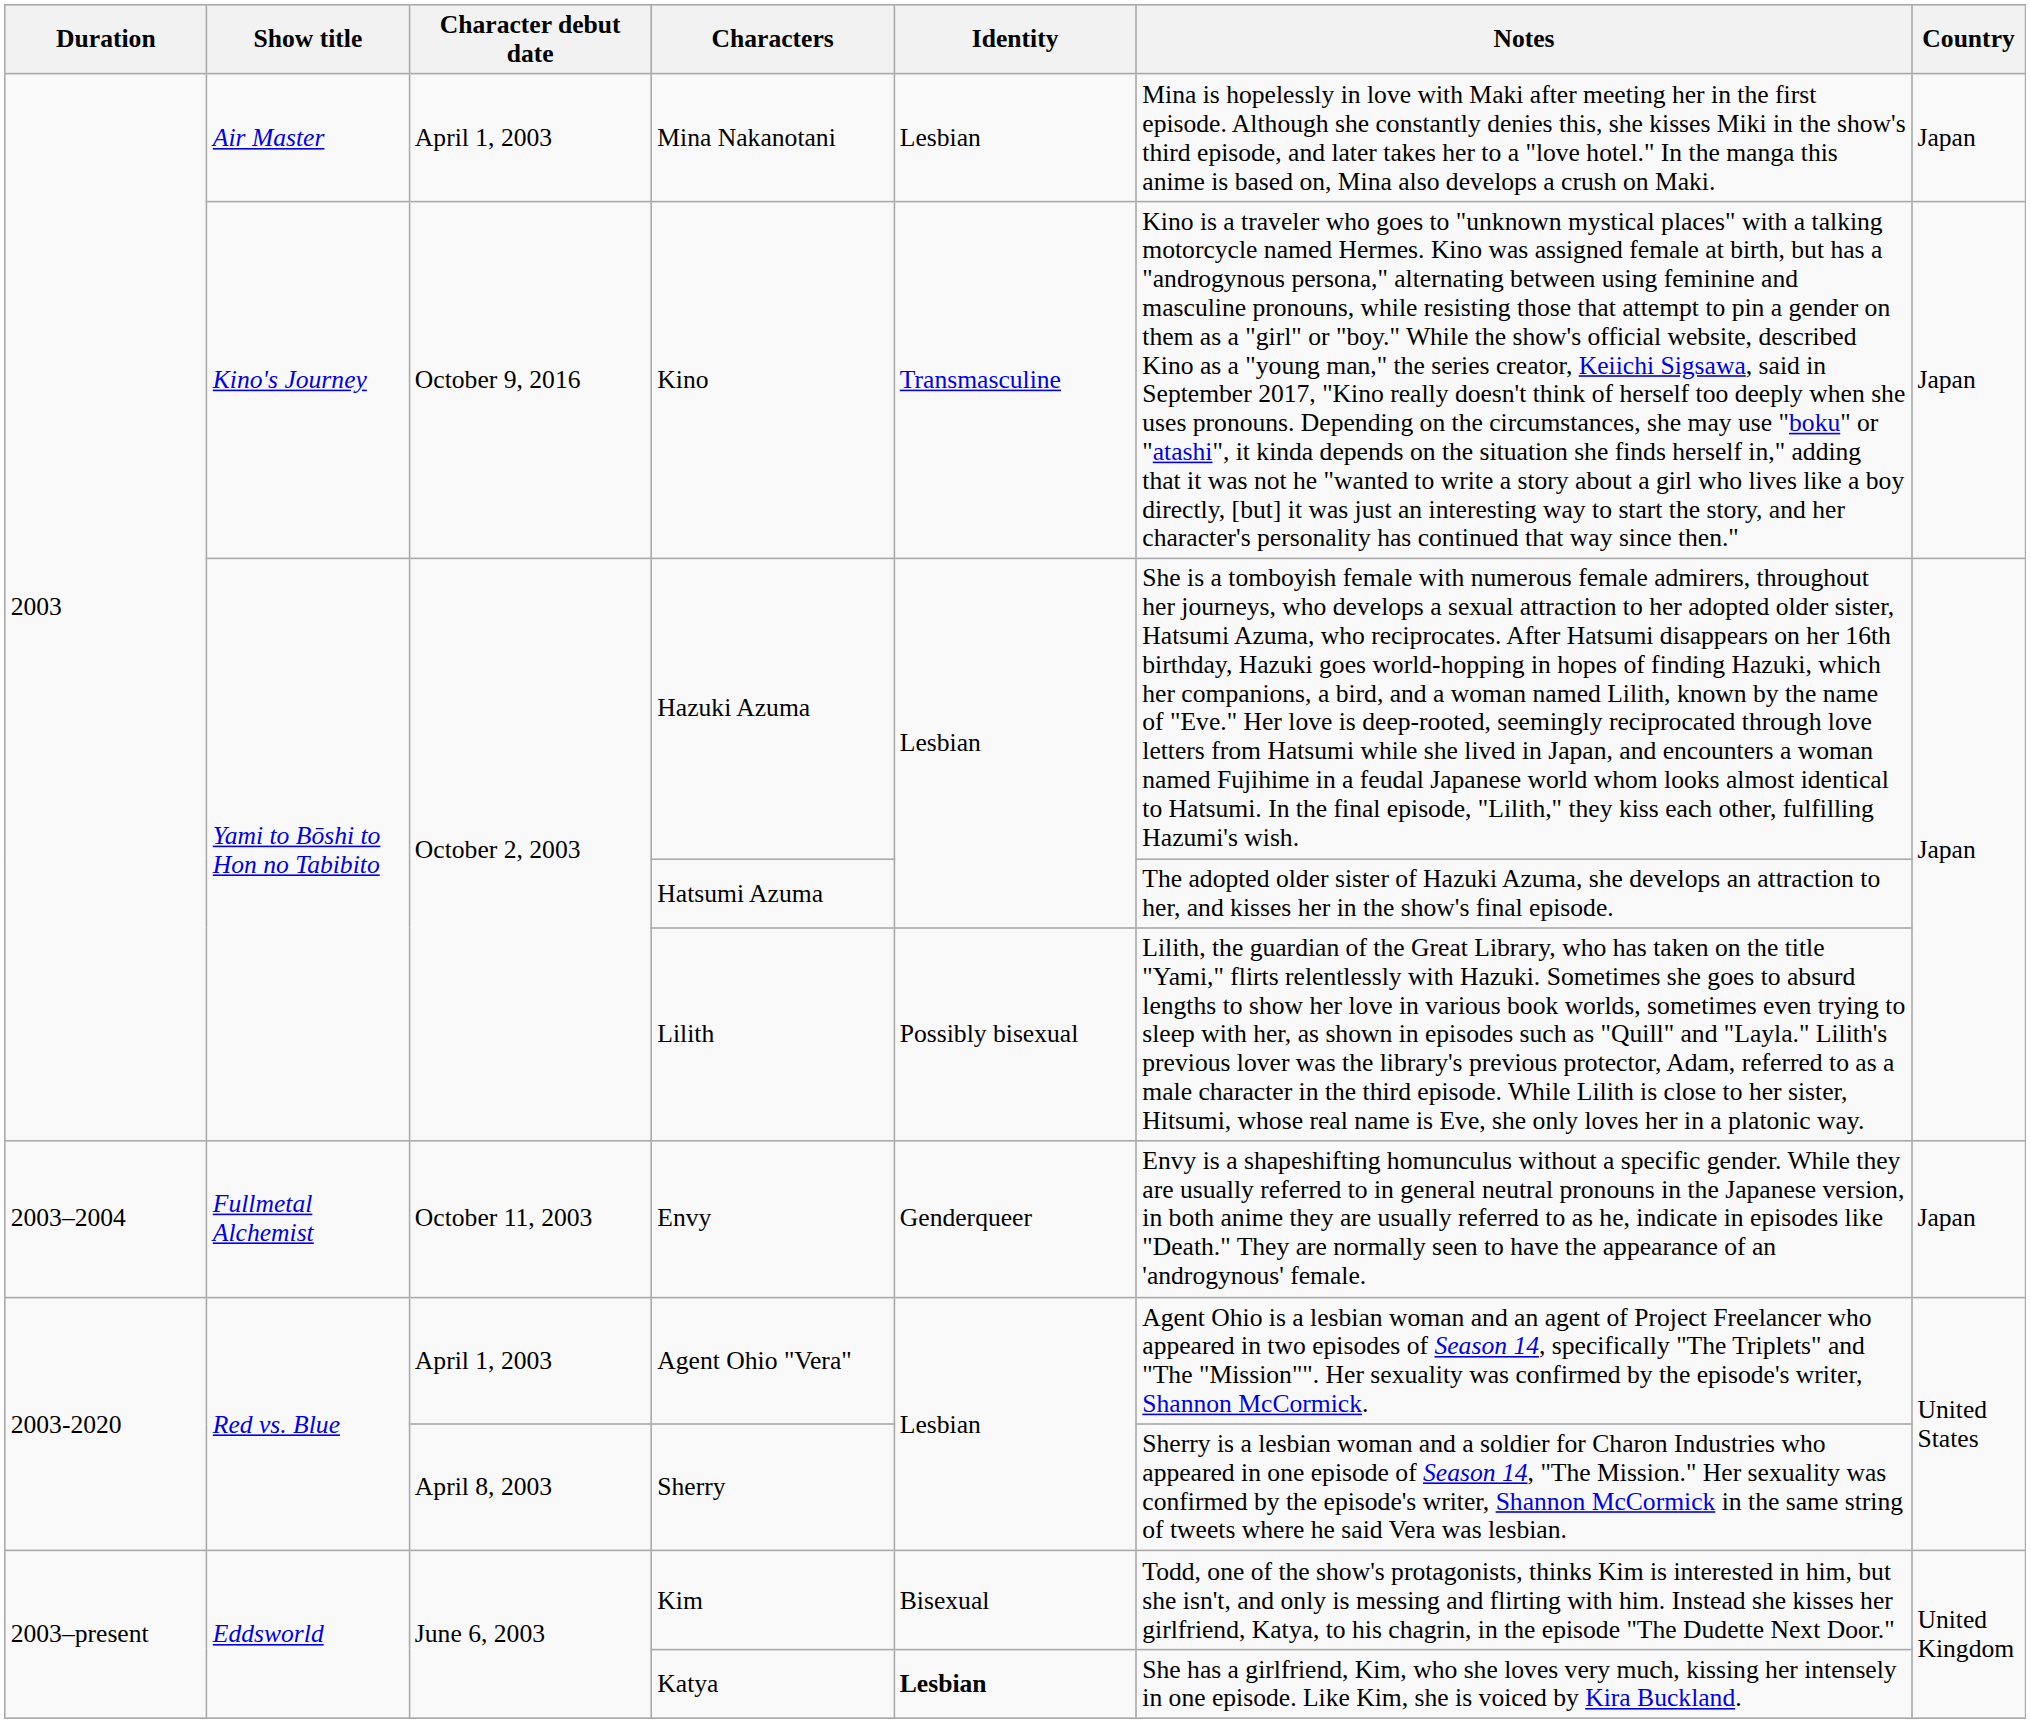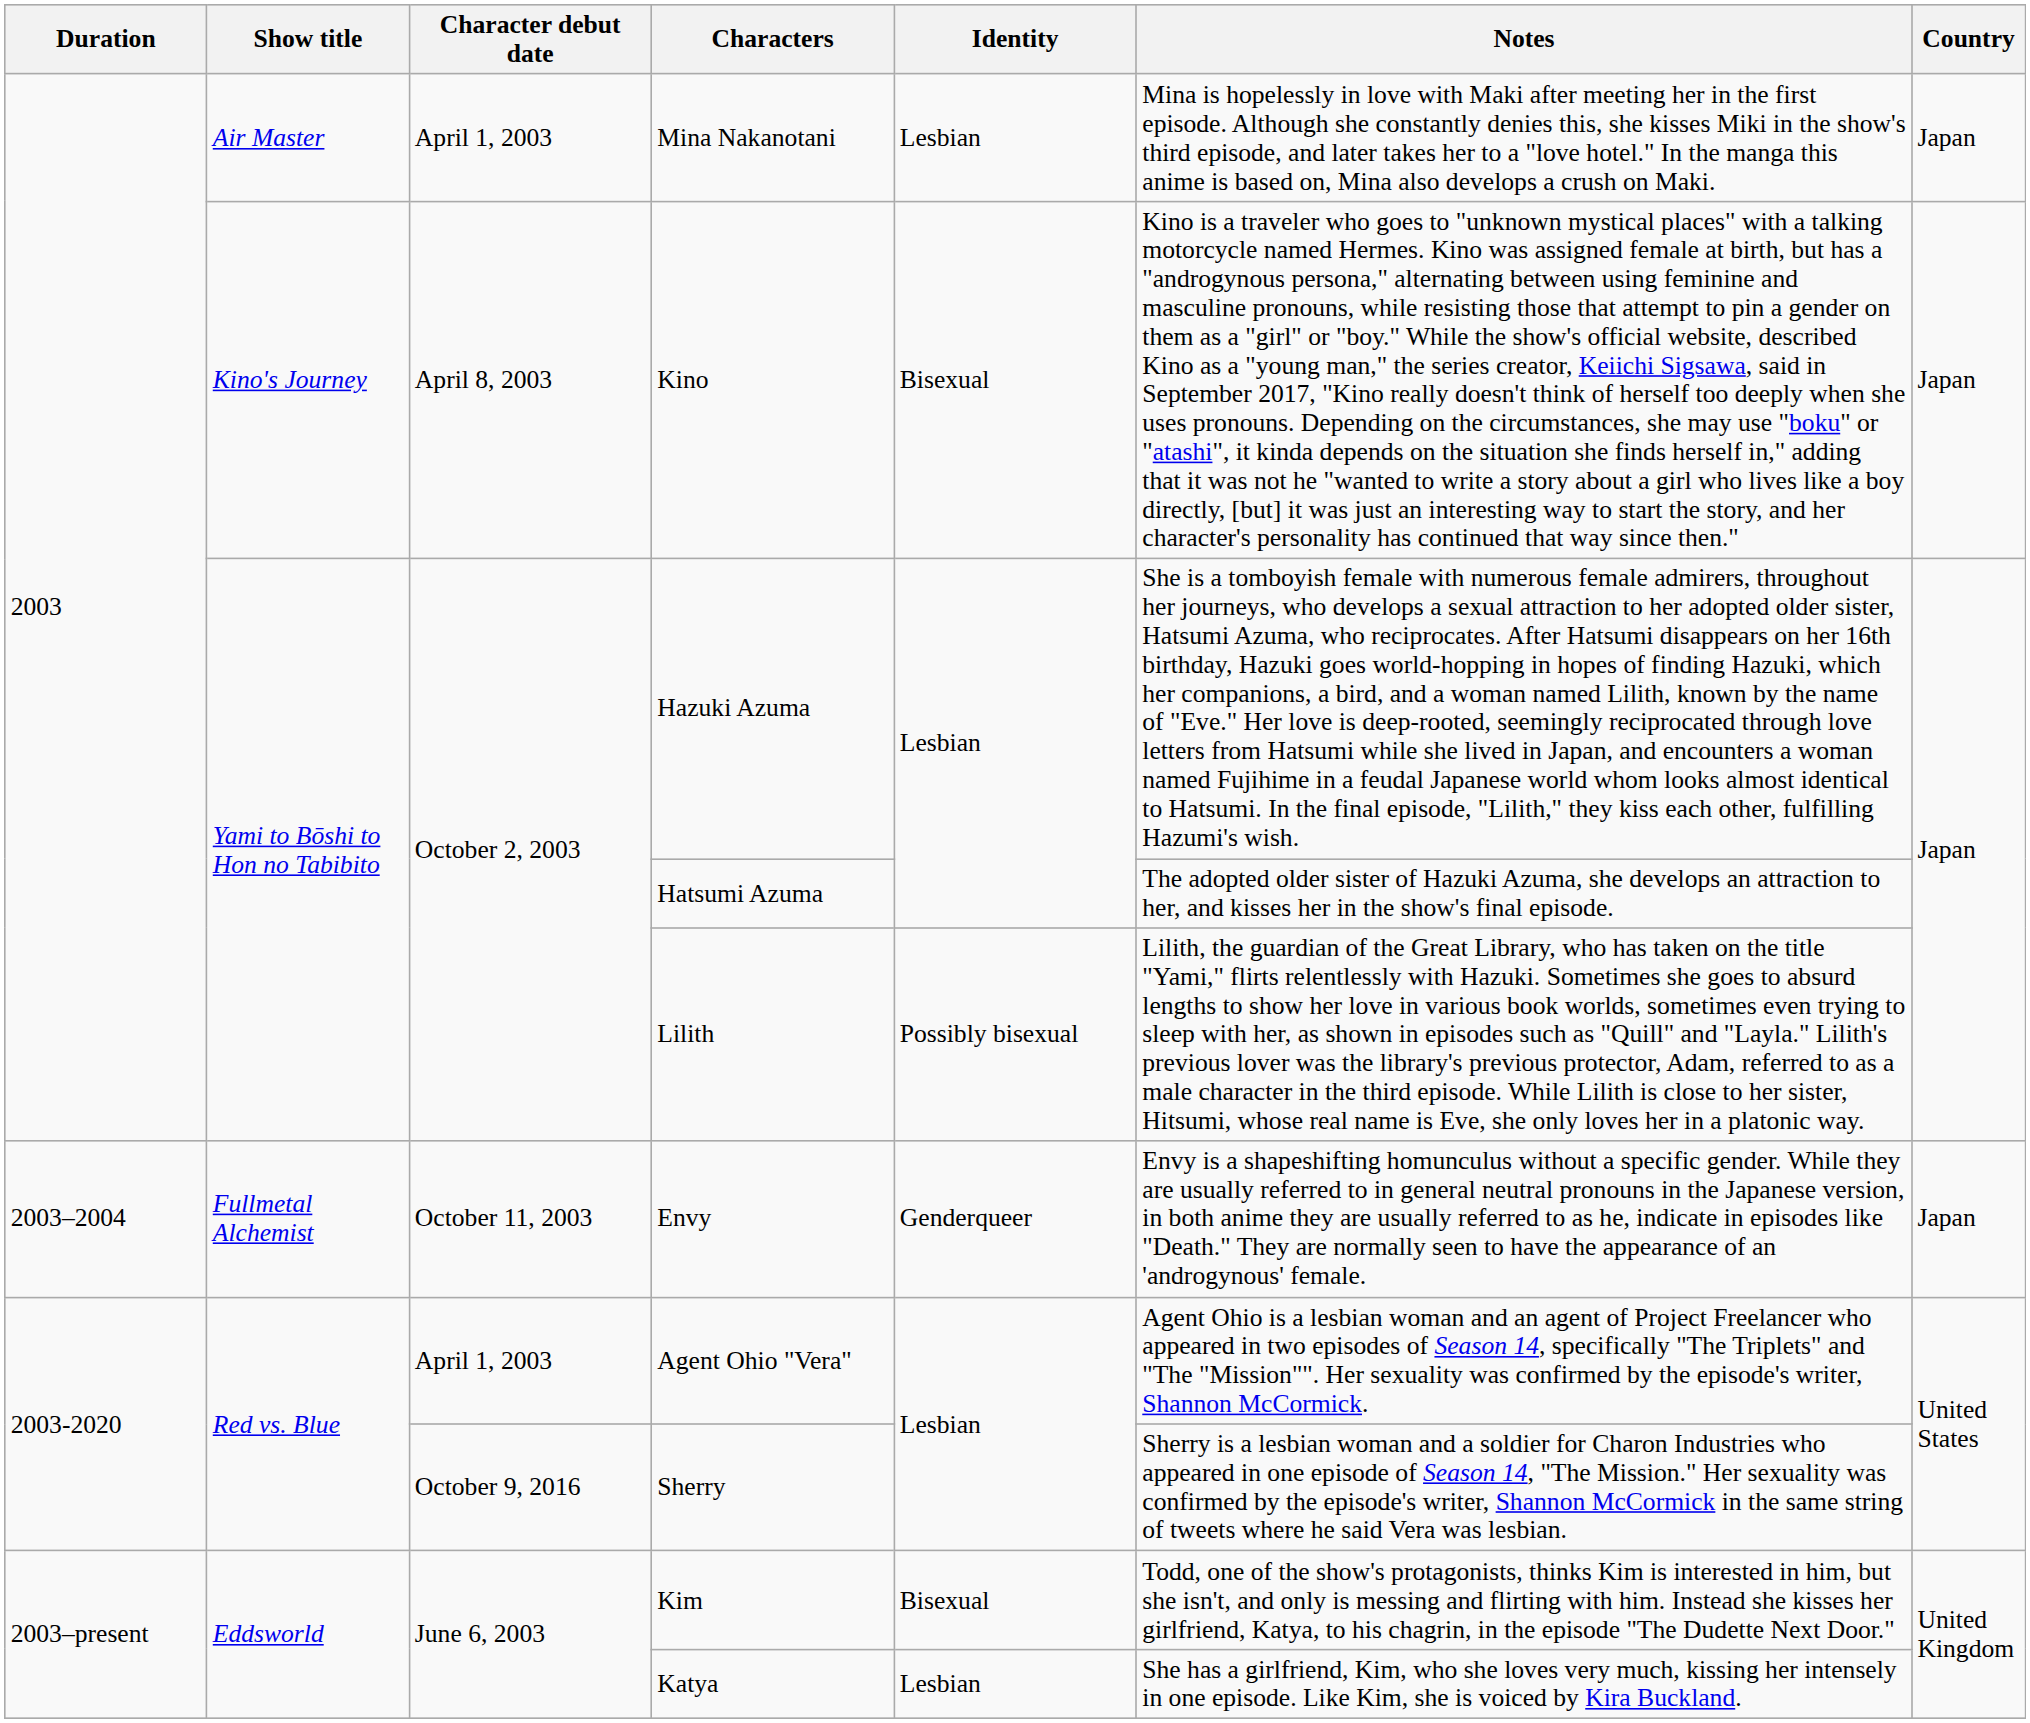Kino | Character debut date: October 9, 2016 -> April 8, 2003
Kino | Identity: Transmasculine -> Bisexual
Sherry | Character debut date: April 8, 2003 -> October 9, 2016
Katya | Identity: bold -> normal
